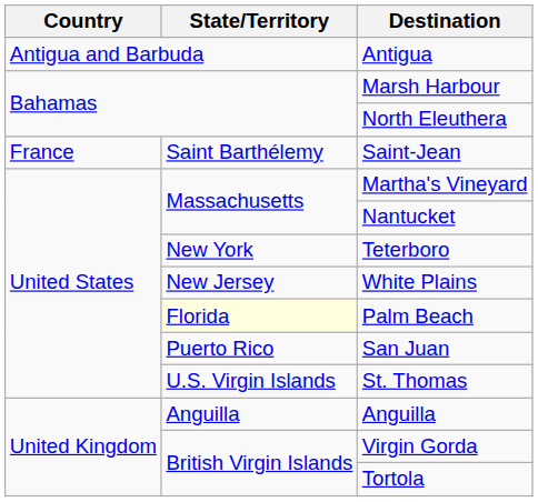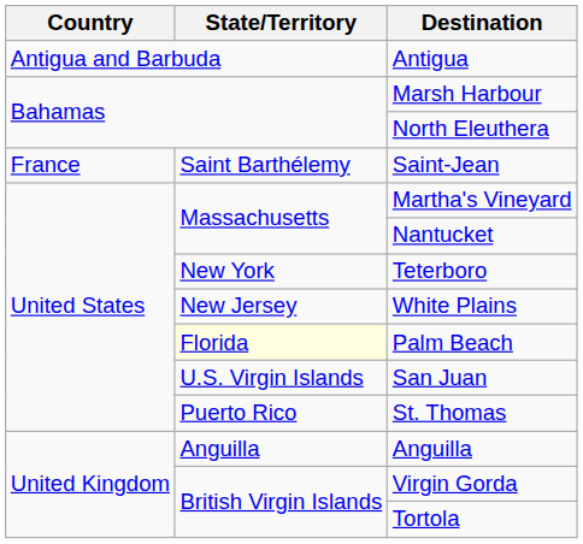San Juan | State/Territory: Puerto Rico -> U.S. Virgin Islands
St. Thomas | State/Territory: U.S. Virgin Islands -> Puerto Rico
